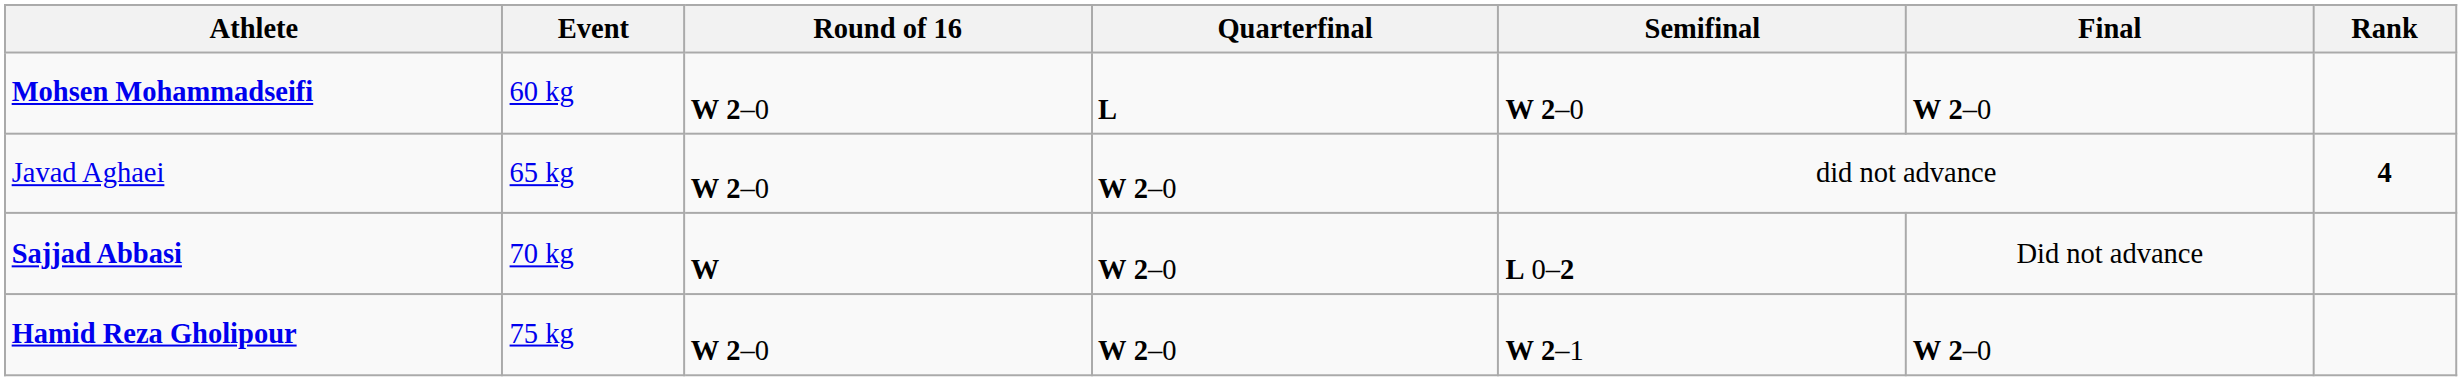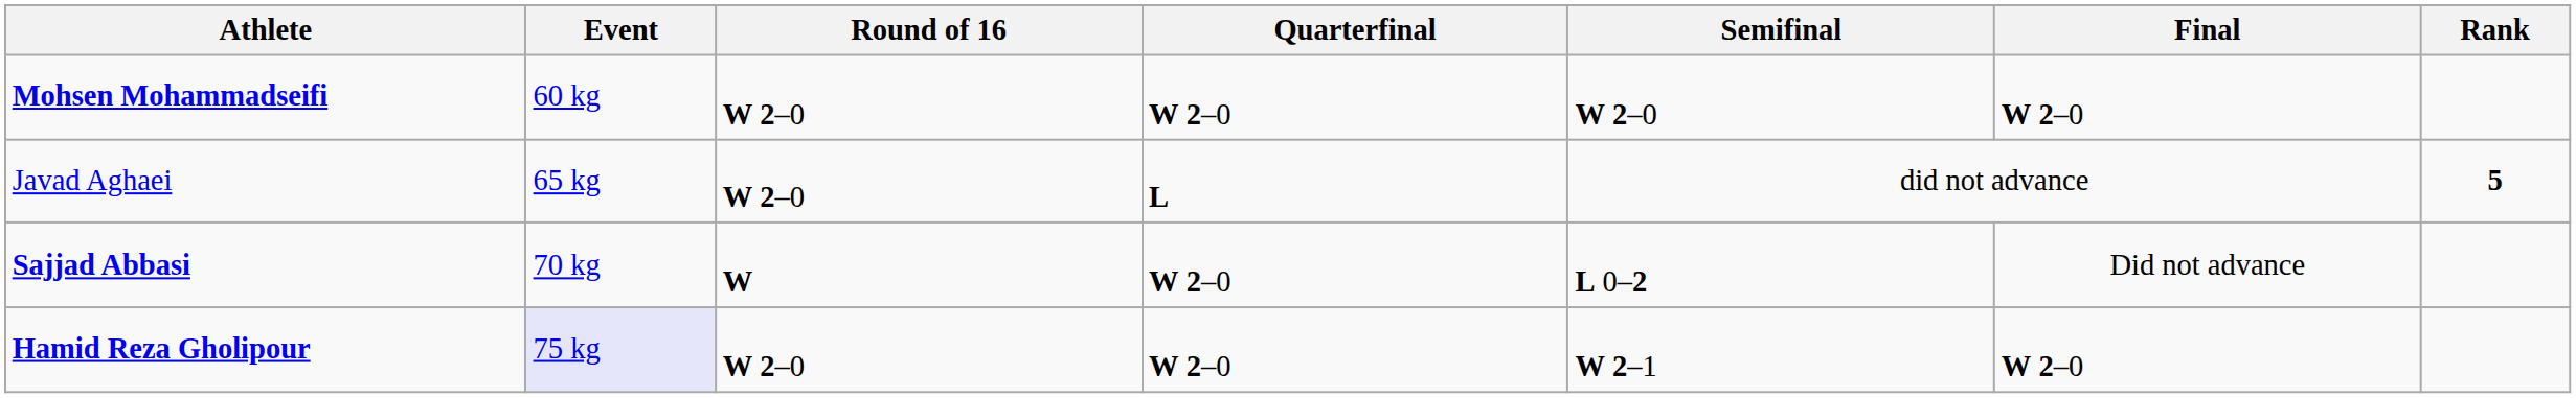Mohsen Mohammadseifi | Quarterfinal: L -> W 2–0
Javad Aghaei | Quarterfinal: W 2–0 -> L
Javad Aghaei | Rank: 4 -> 5
Hamid Reza Gholipour | Event: no background -> lavender background
